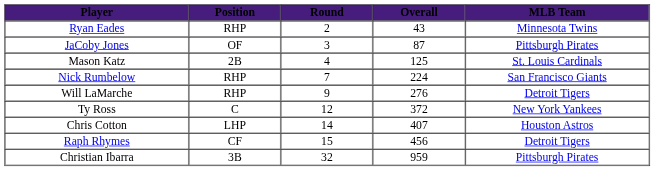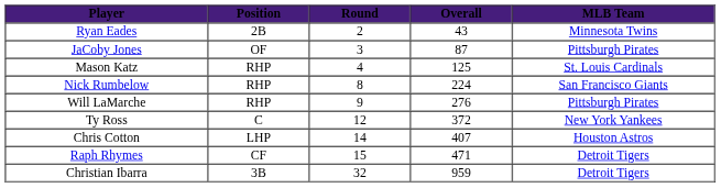Ryan Eades | Position: RHP -> 2B
Mason Katz | Position: 2B -> RHP
Nick Rumbelow | Round: 7 -> 8
Will LaMarche | MLB Team: Detroit Tigers -> Pittsburgh Pirates
Raph Rhymes | Overall: 456 -> 471
Christian Ibarra | MLB Team: Pittsburgh Pirates -> Detroit Tigers
